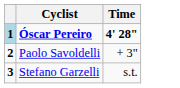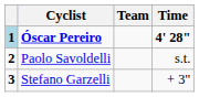+ column: Team
Paolo Savoldelli | Time: + 3" -> s.t.
Stefano Garzelli | Time: s.t. -> + 3"
